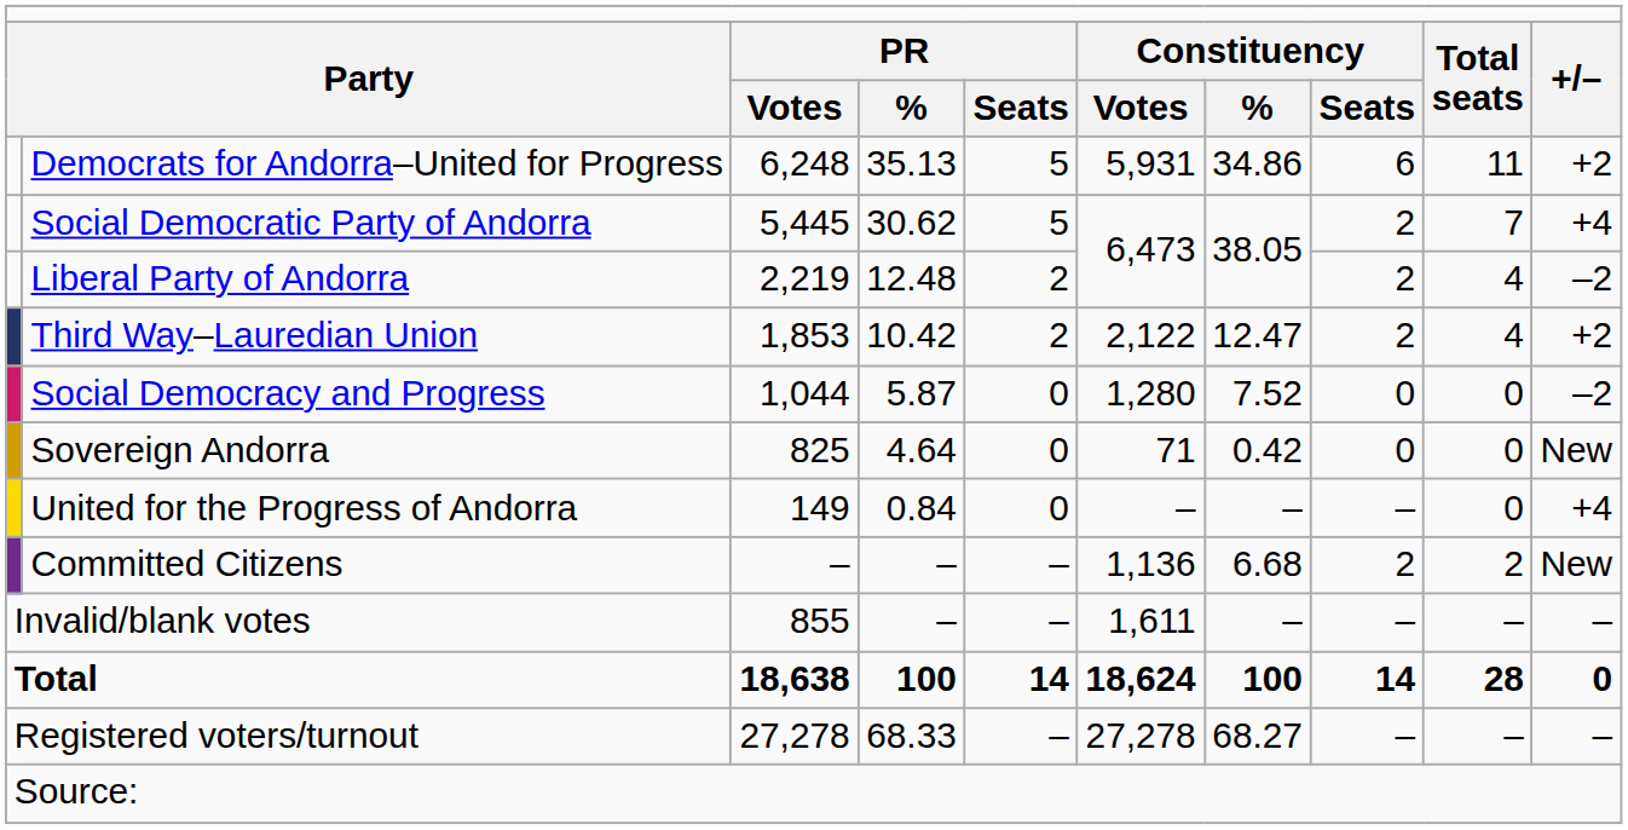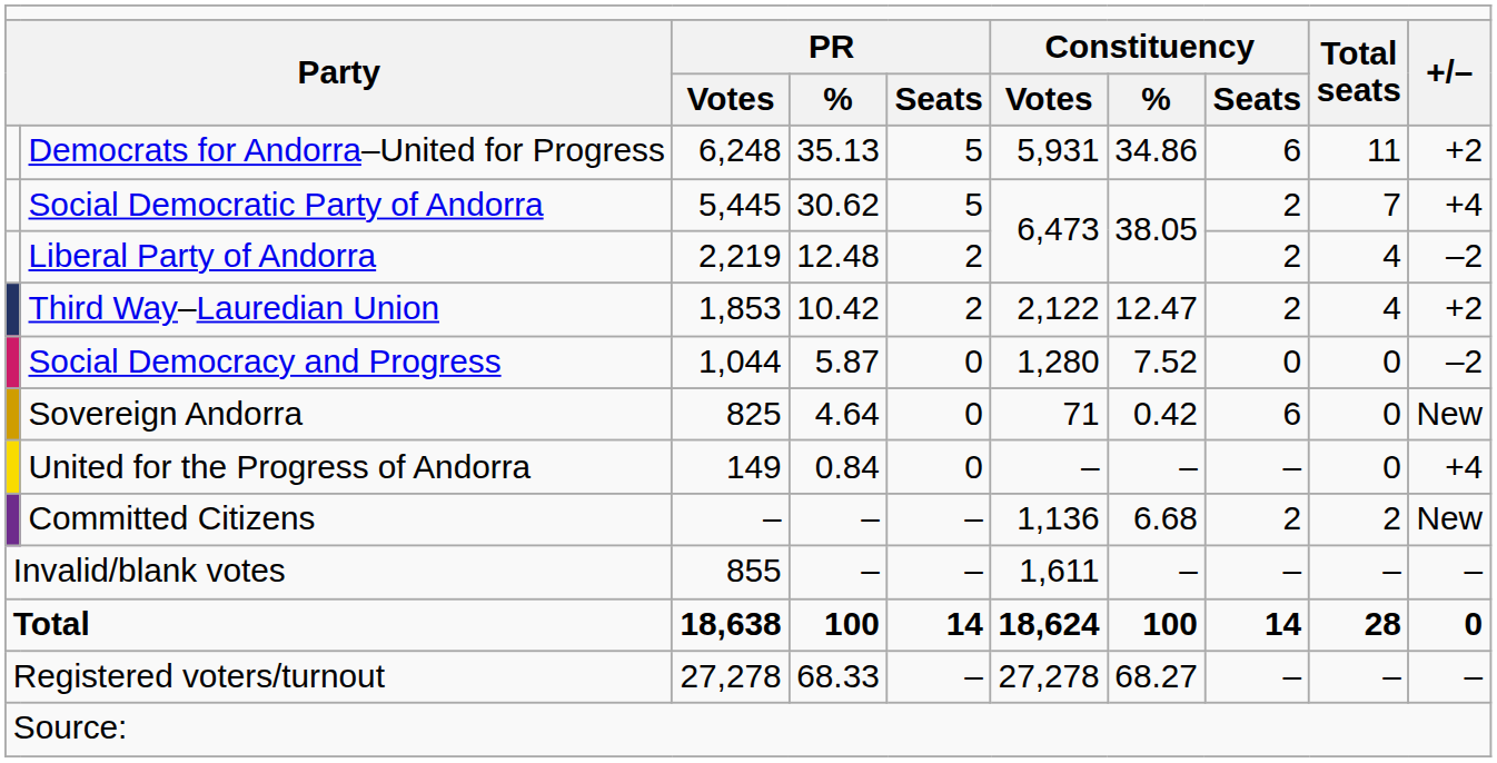Sovereign Andorra | column 8: 0 -> 6
